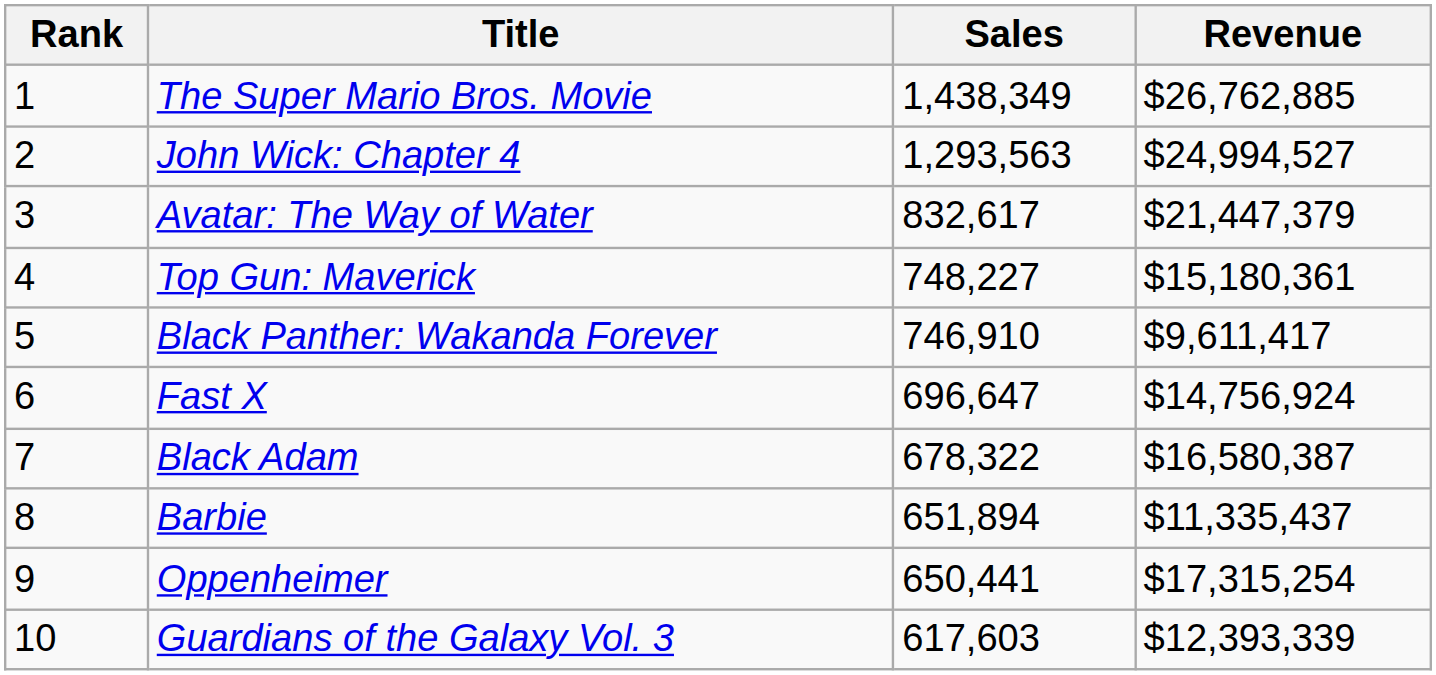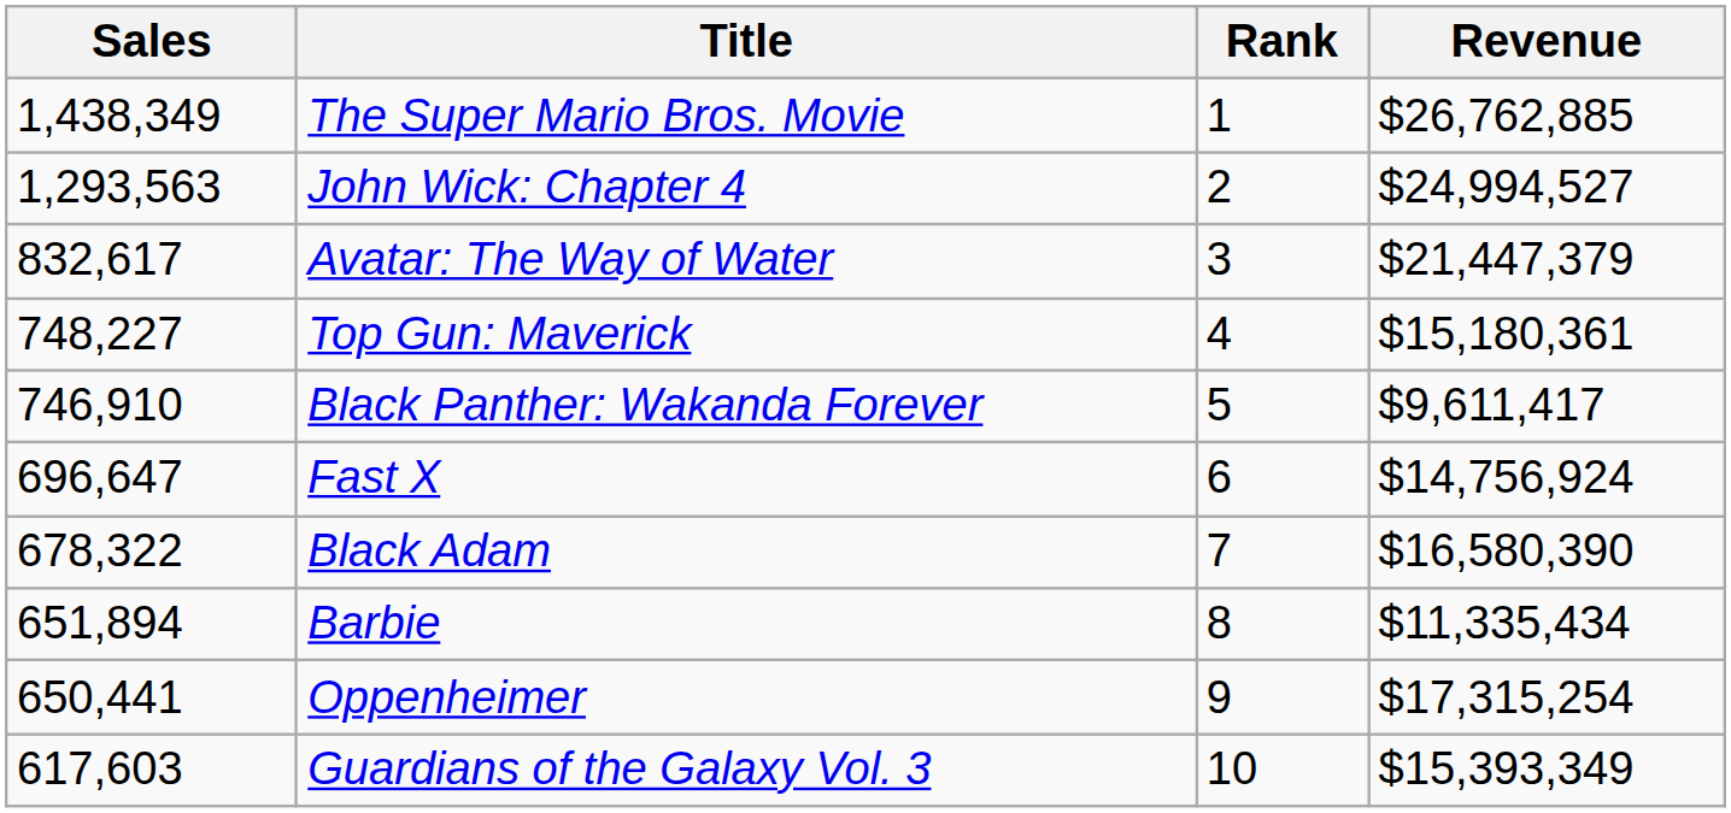columns swapped: Rank <-> Sales
Black Adam | Revenue: $16,580,387 -> $16,580,390
Barbie | Revenue: $11,335,437 -> $11,335,434
Guardians of the Galaxy Vol. 3 | Revenue: $12,393,339 -> $15,393,349
